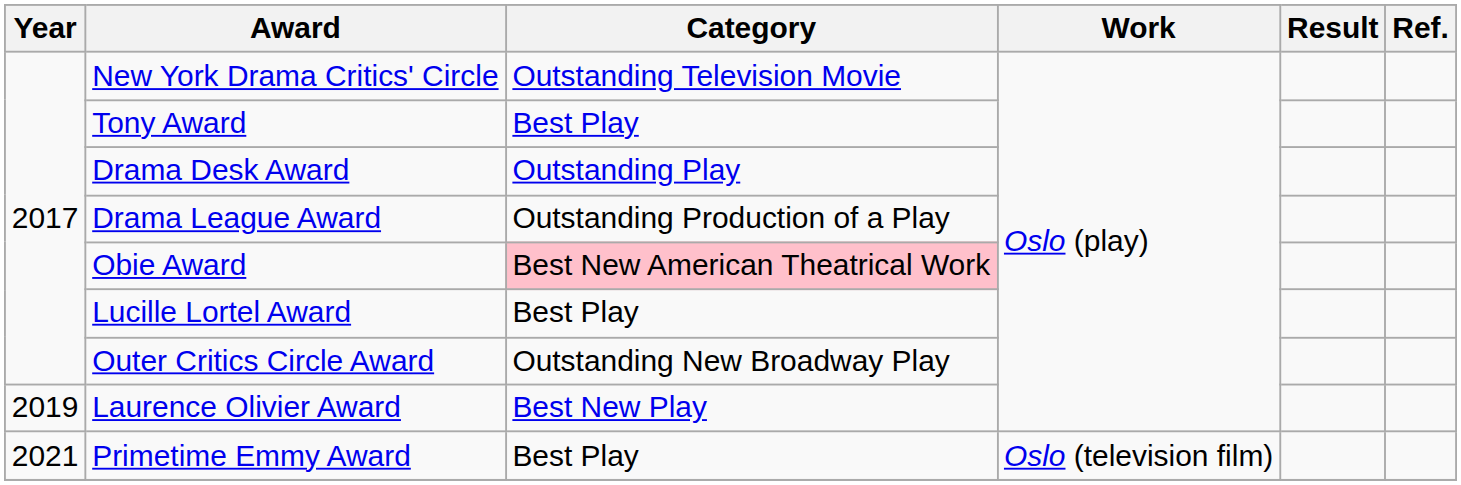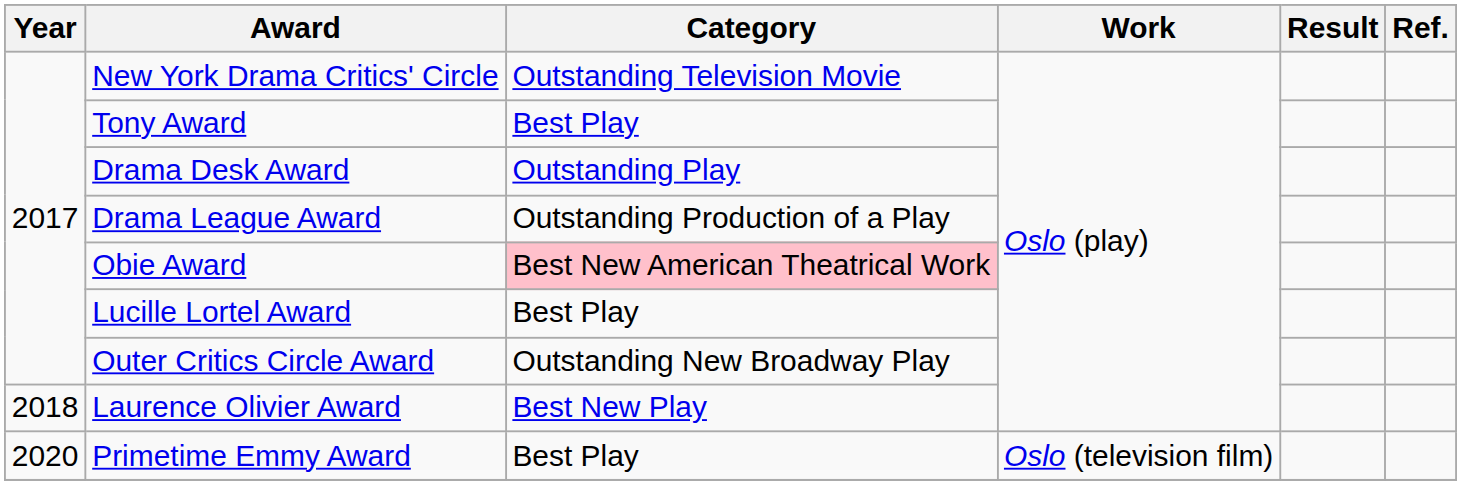Laurence Olivier Award | Year: 2019 -> 2018
Primetime Emmy Award | Year: 2021 -> 2020
